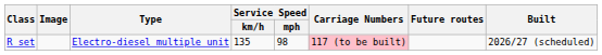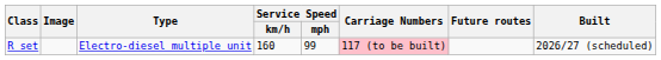R set | Service Speed / km/h: 135 -> 160
R set | Service Speed / mph: 98 -> 99
